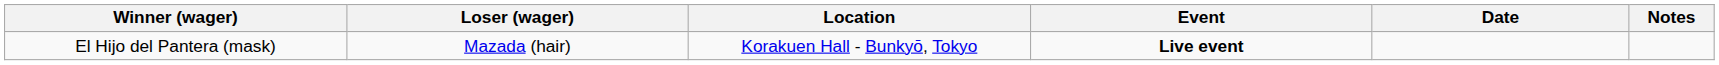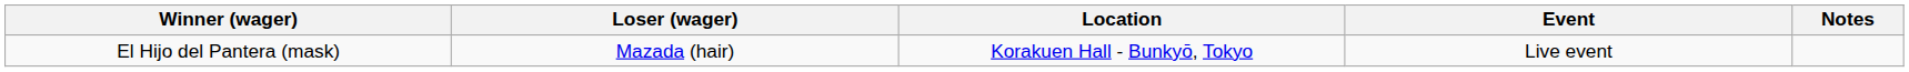- column: Date
El Hijo del Pantera (mask) | Event: bold -> normal
